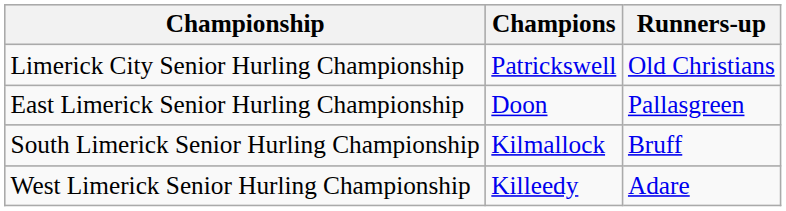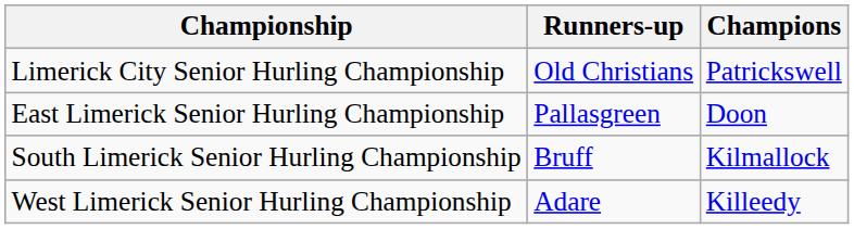columns swapped: Champions <-> Runners-up
